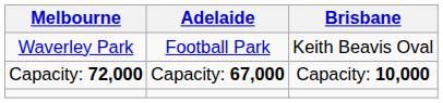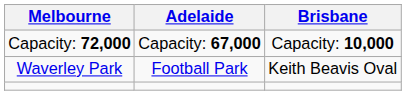rows swapped: Waverley Park <-> Capacity: 72,000
